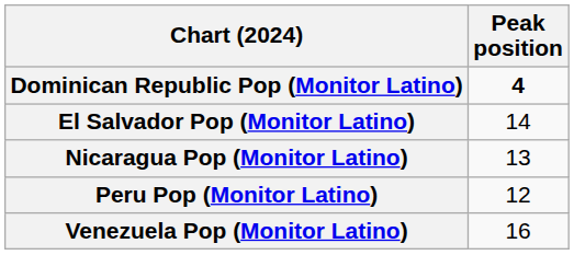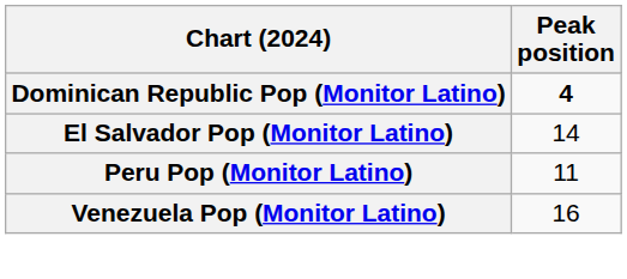- row: Nicaragua Pop (Monitor Latino) | 13
Peru Pop (Monitor Latino) | Peak position: 12 -> 11
